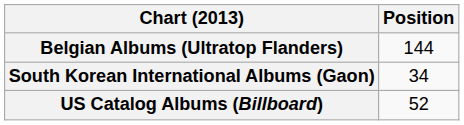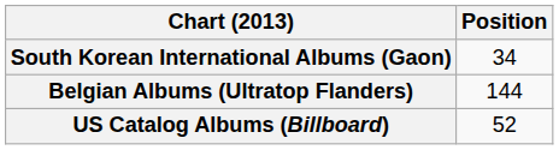rows swapped: Belgian Albums (Ultratop Flanders) <-> South Korean International Albums (Gaon)
